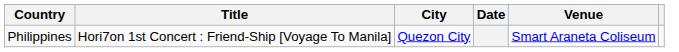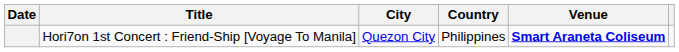columns swapped: Date <-> Country
Hori7on 1st Concert : Friend-Ship [Voyage To Manila] | Venue: normal -> bold
